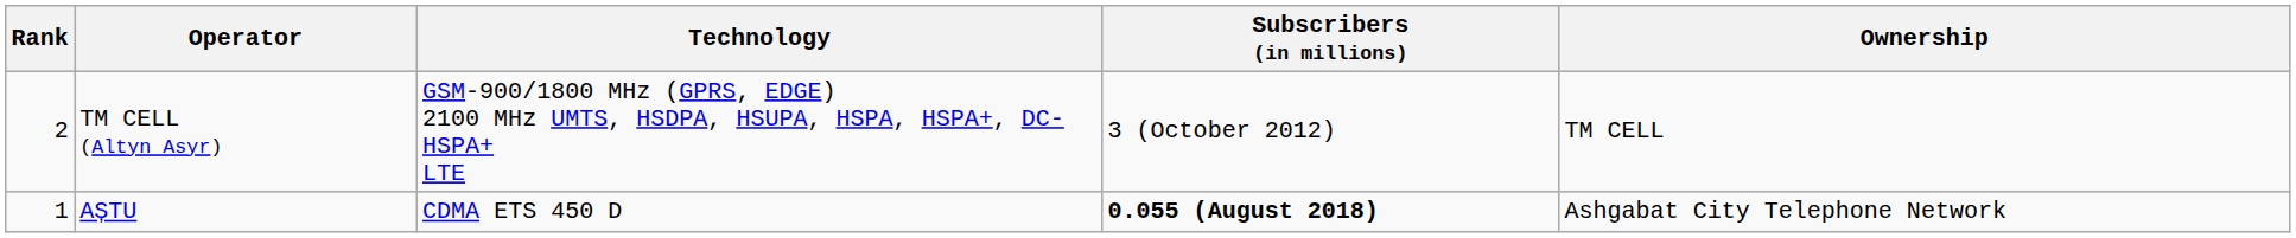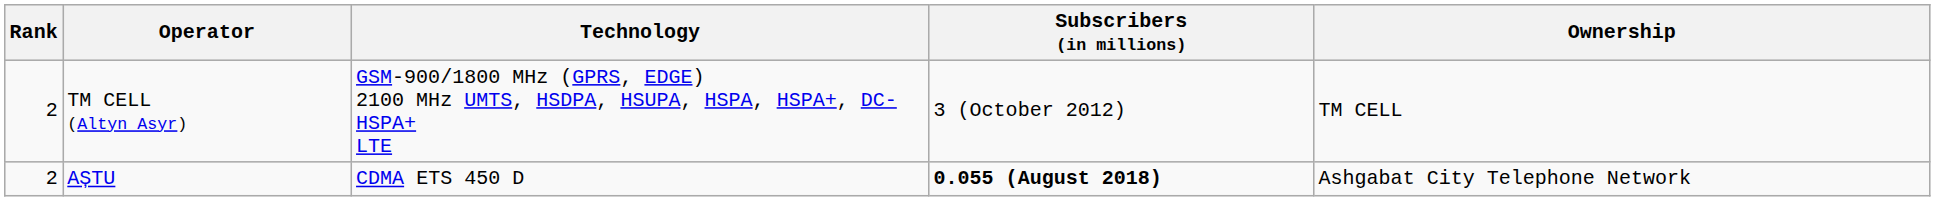AȘTU | Rank: 1 -> 2
